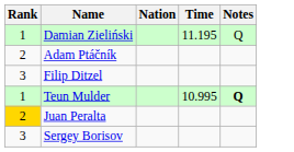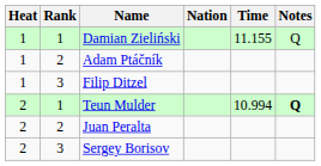+ column: Heat | 1 | 1 | 1 | 2 | 2 | 2
Damian Zieliński | Time: 11.195 -> 11.155
Teun Mulder | Time: 10.995 -> 10.994
Juan Peralta | Rank: gold background -> no background
